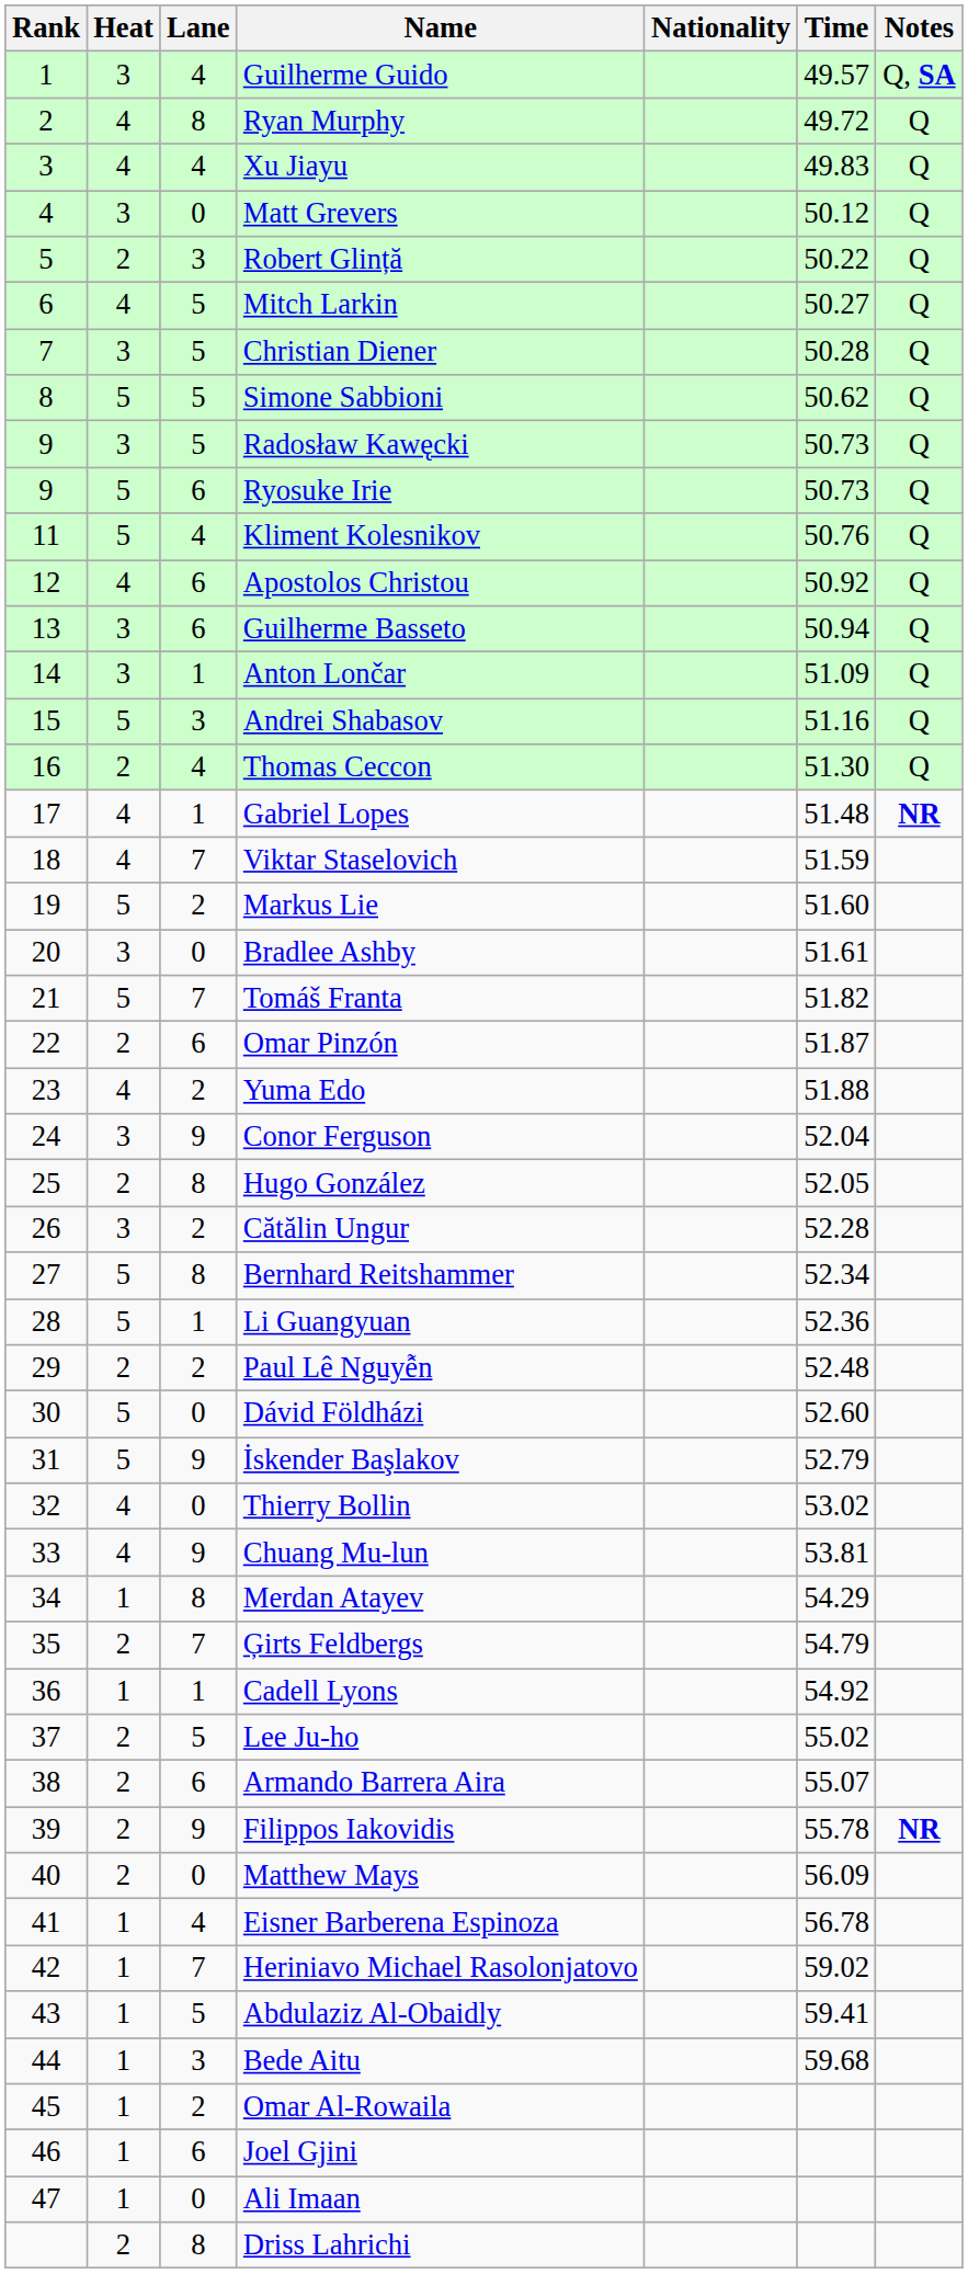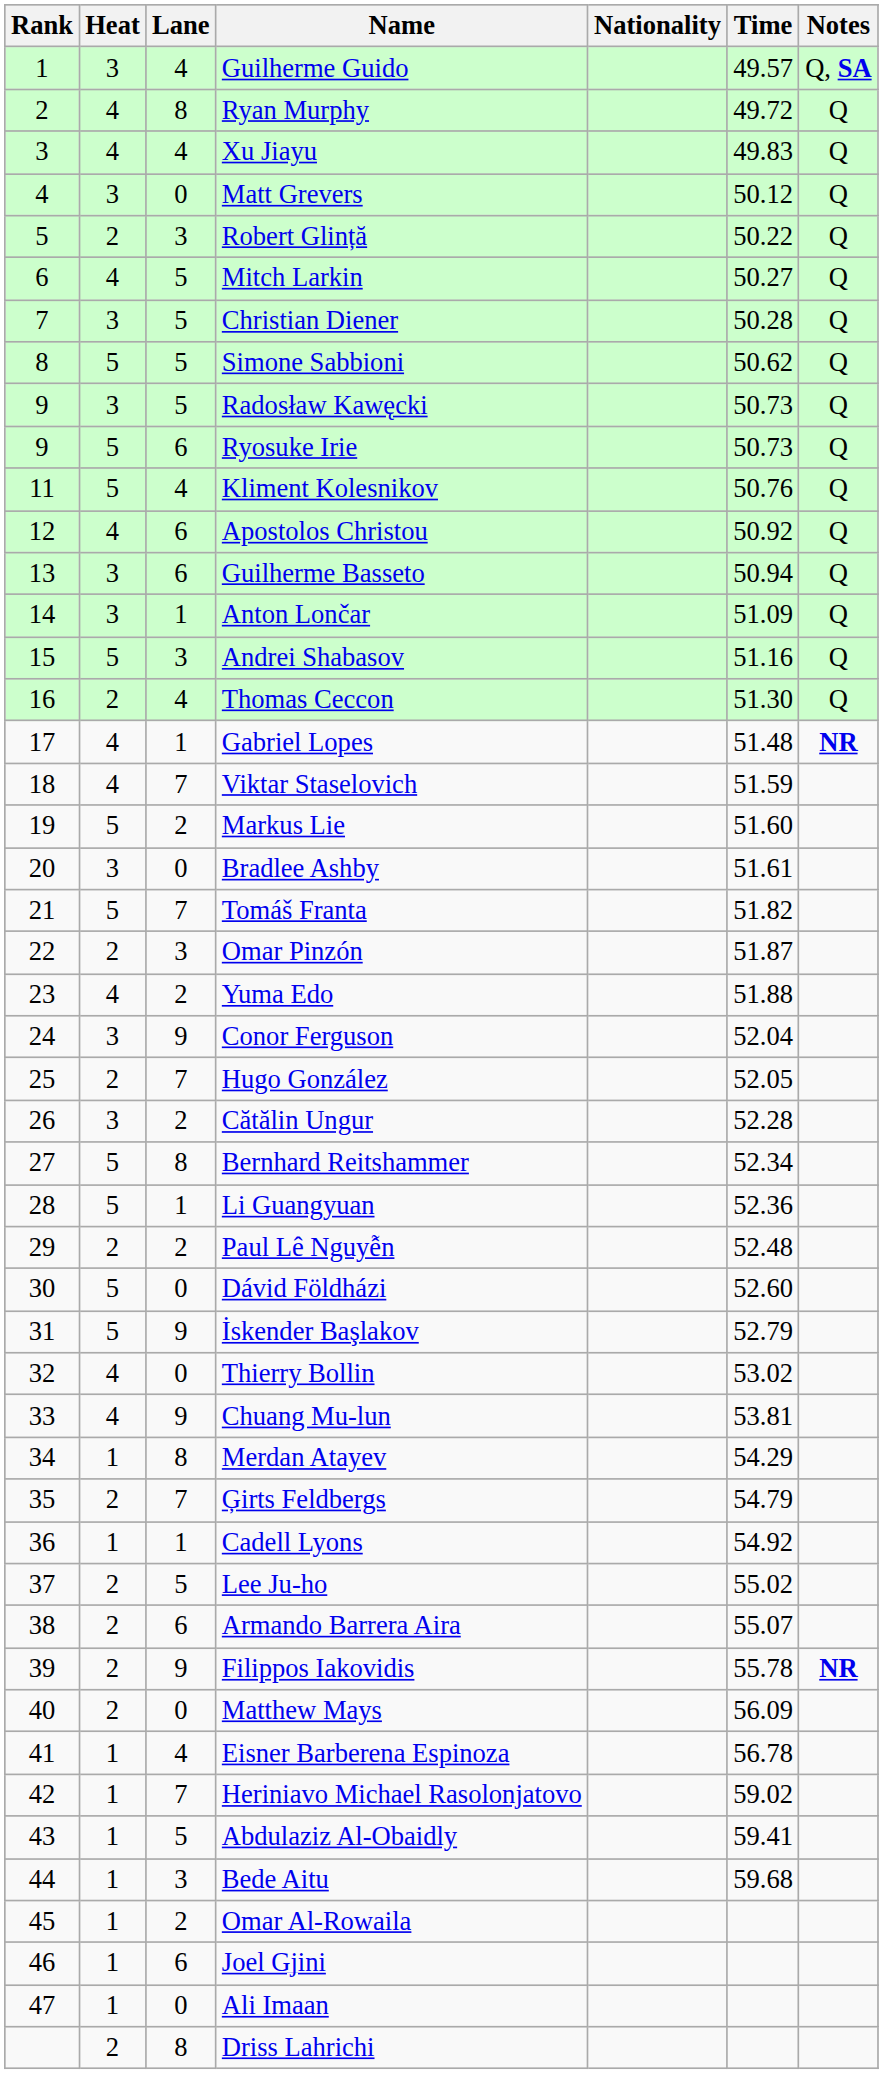Omar Pinzón | Lane: 6 -> 3
Hugo González | Lane: 8 -> 7
